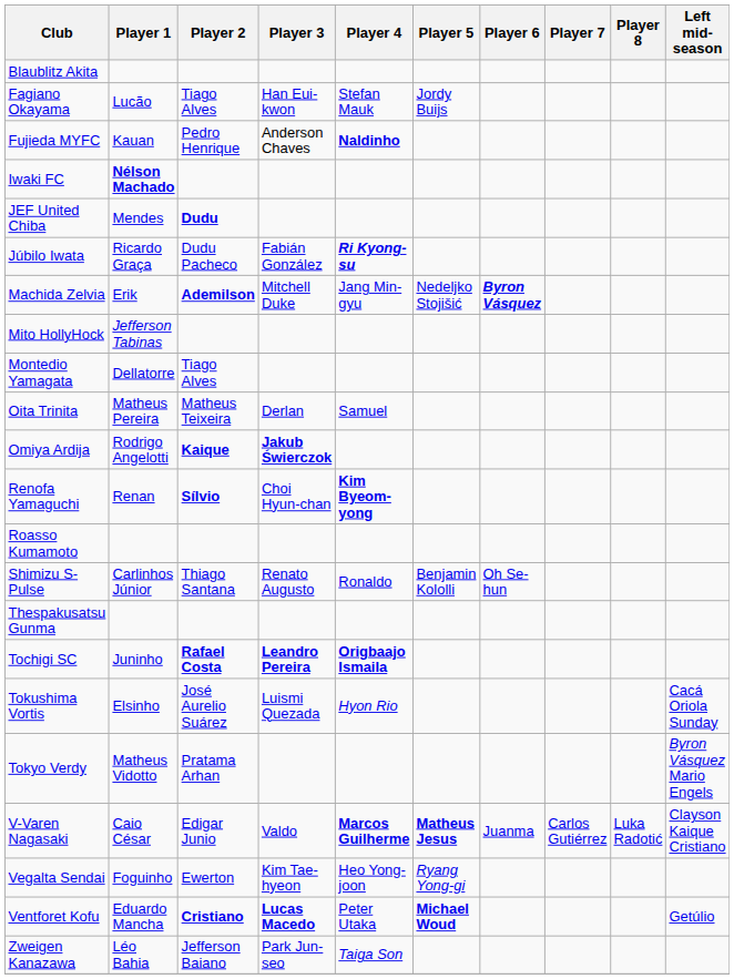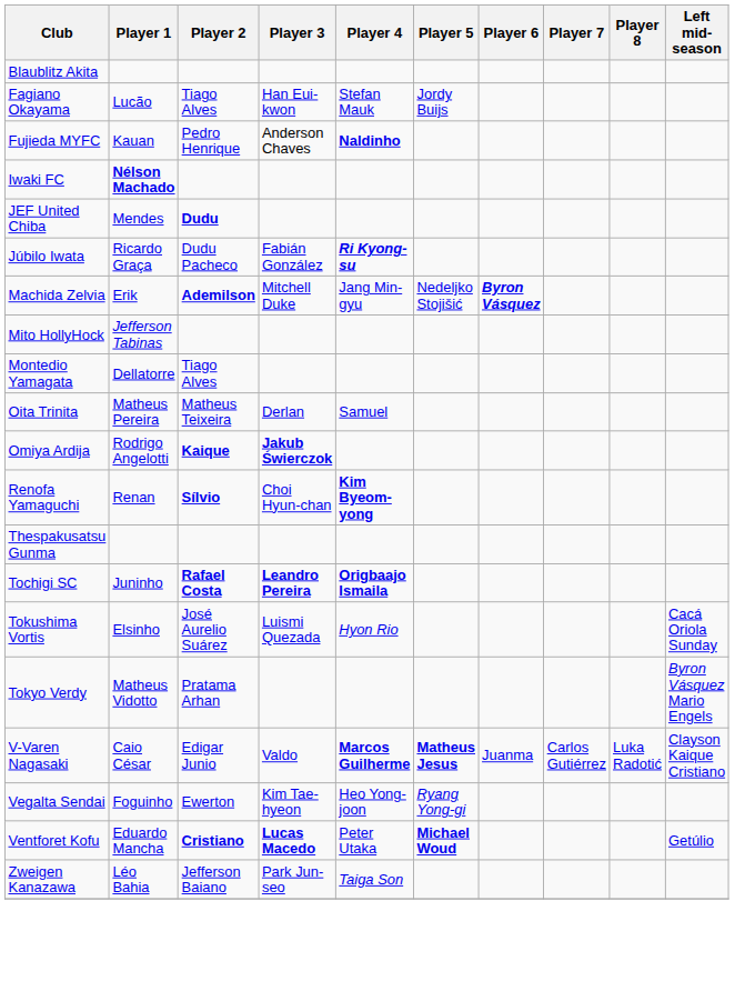- row: Roasso Kumamoto
- row: Shimizu S-Pulse | Carlinhos Júnior | Thiago Santana | Renato Augusto | Ronaldo | Benjamin Kololli | Oh Se-hun
